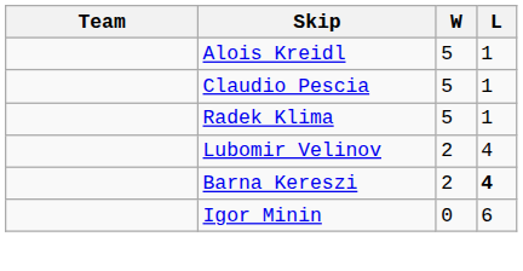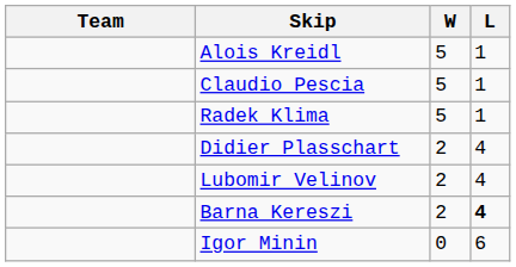+ row: Didier Plasschart | 2 | 4
